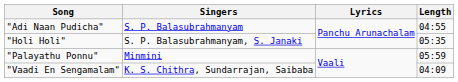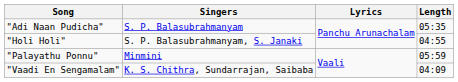"Adi Naan Pudicha" | Length: 04:55 -> 05:35
"Holi Holi" | Length: 05:35 -> 04:55
